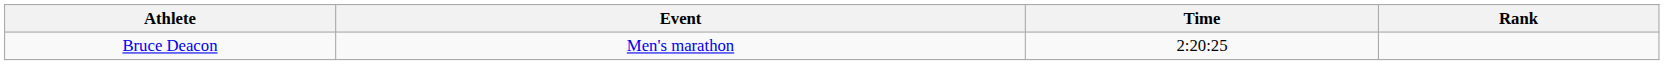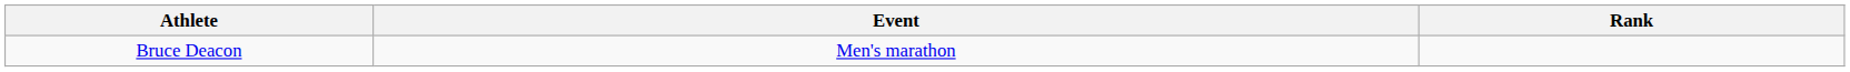- column: Time | 2:20:25
